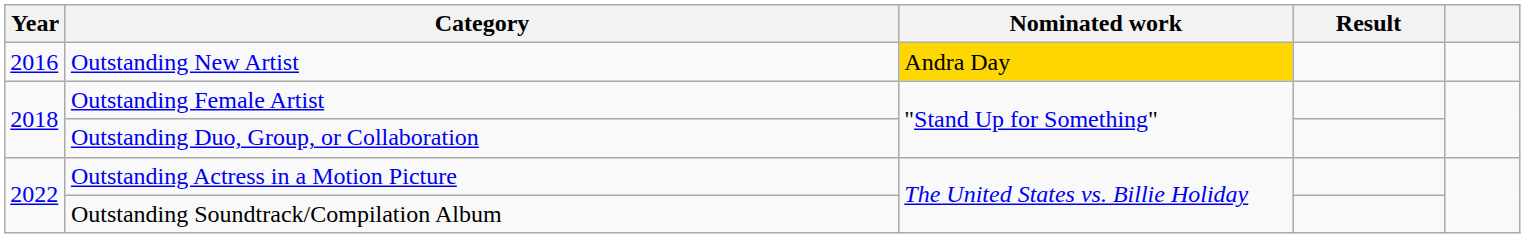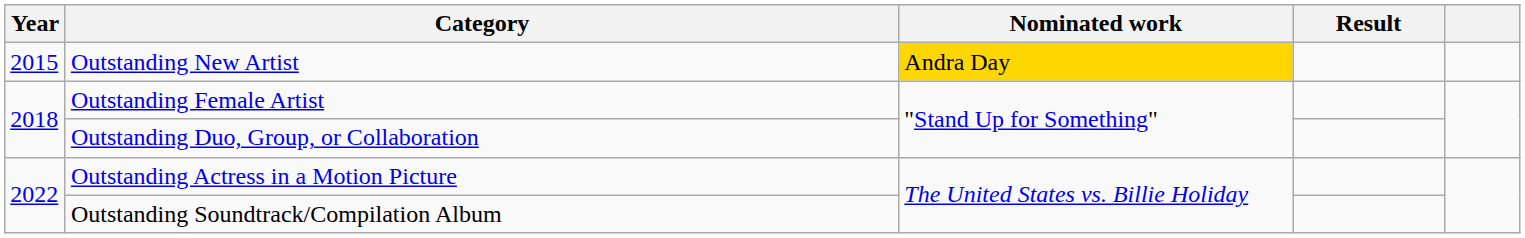Outstanding New Artist | Year: 2016 -> 2015
